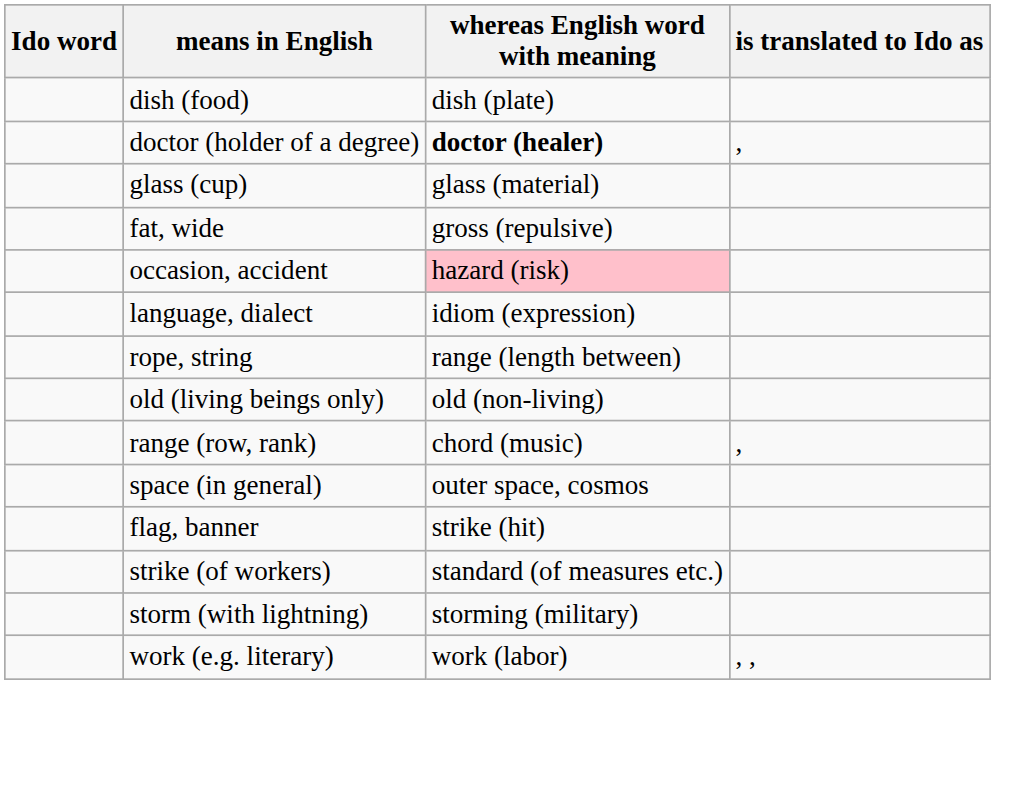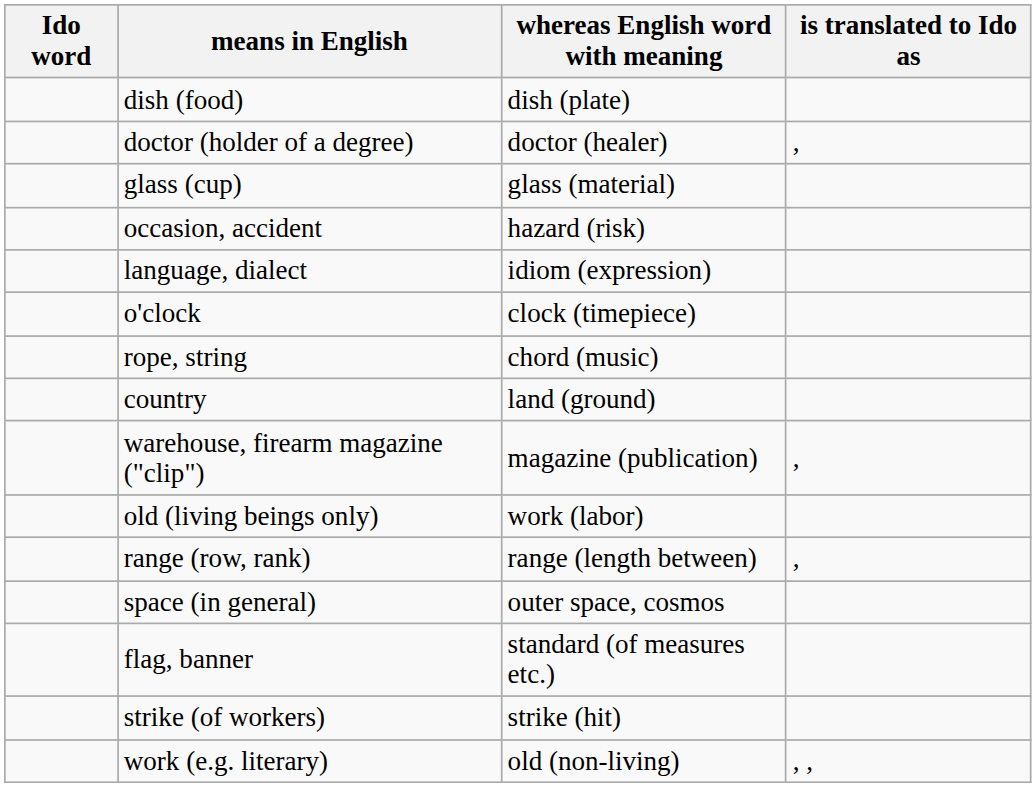doctor (holder of a degree) | whereas English word with meaning: bold -> normal
- row: fat, wide | gross (repulsive)
occasion, accident | whereas English word with meaning: pink background -> no background
+ row: o'clock | clock (timepiece)
rope, string | whereas English word with meaning: range (length between) -> chord (music)
+ row: country | land (ground)
+ row: warehouse, firearm magazine ("clip") | magazine (publication) | ,
old (living beings only) | whereas English word with meaning: old (non-living) -> work (labor)
range (row, rank) | whereas English word with meaning: chord (music) -> range (length between)
flag, banner | whereas English word with meaning: strike (hit) -> standard (of measures etc.)
strike (of workers) | whereas English word with meaning: standard (of measures etc.) -> strike (hit)
- row: storm (with lightning) | storming (military)
work (e.g. literary) | whereas English word with meaning: work (labor) -> old (non-living)
